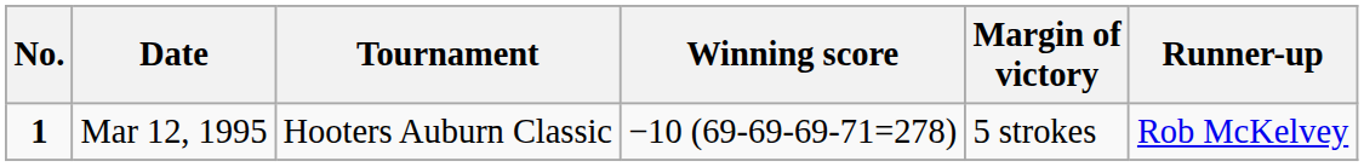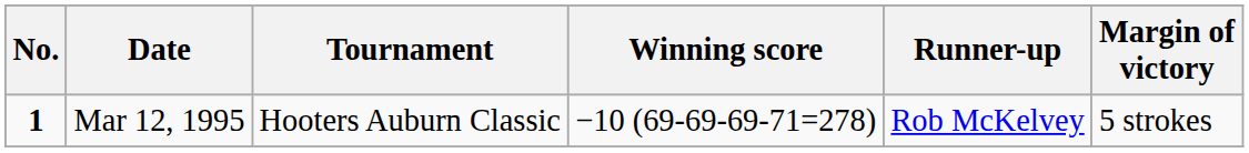columns swapped: Margin of victory <-> Runner-up
